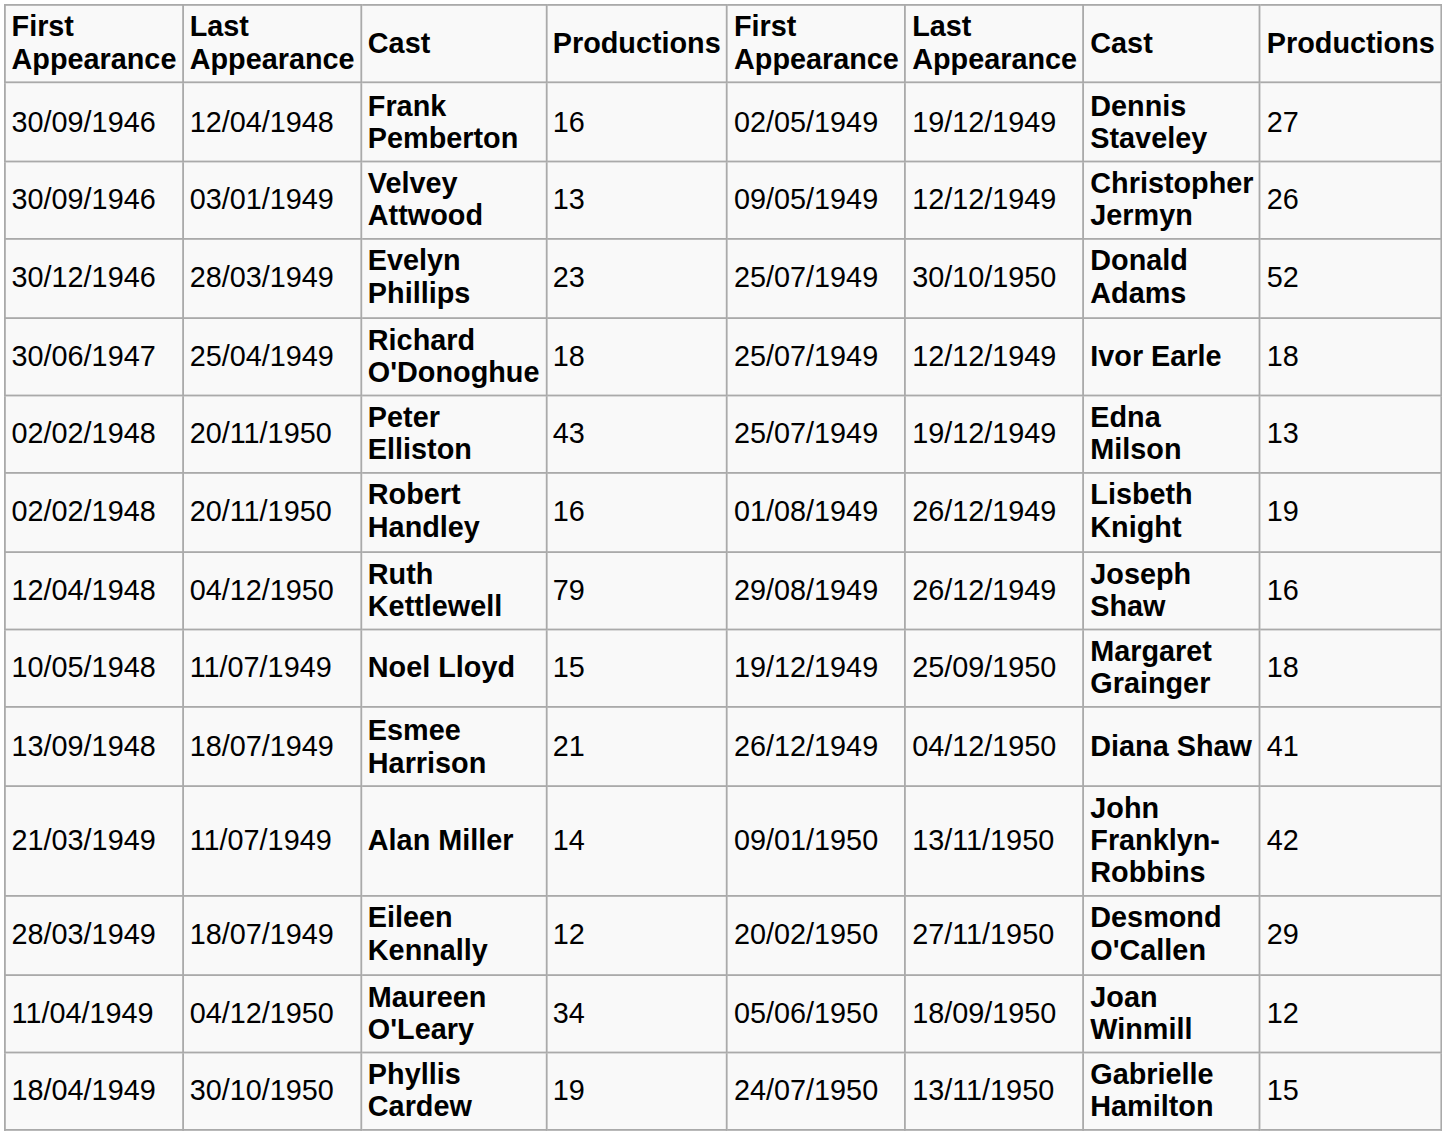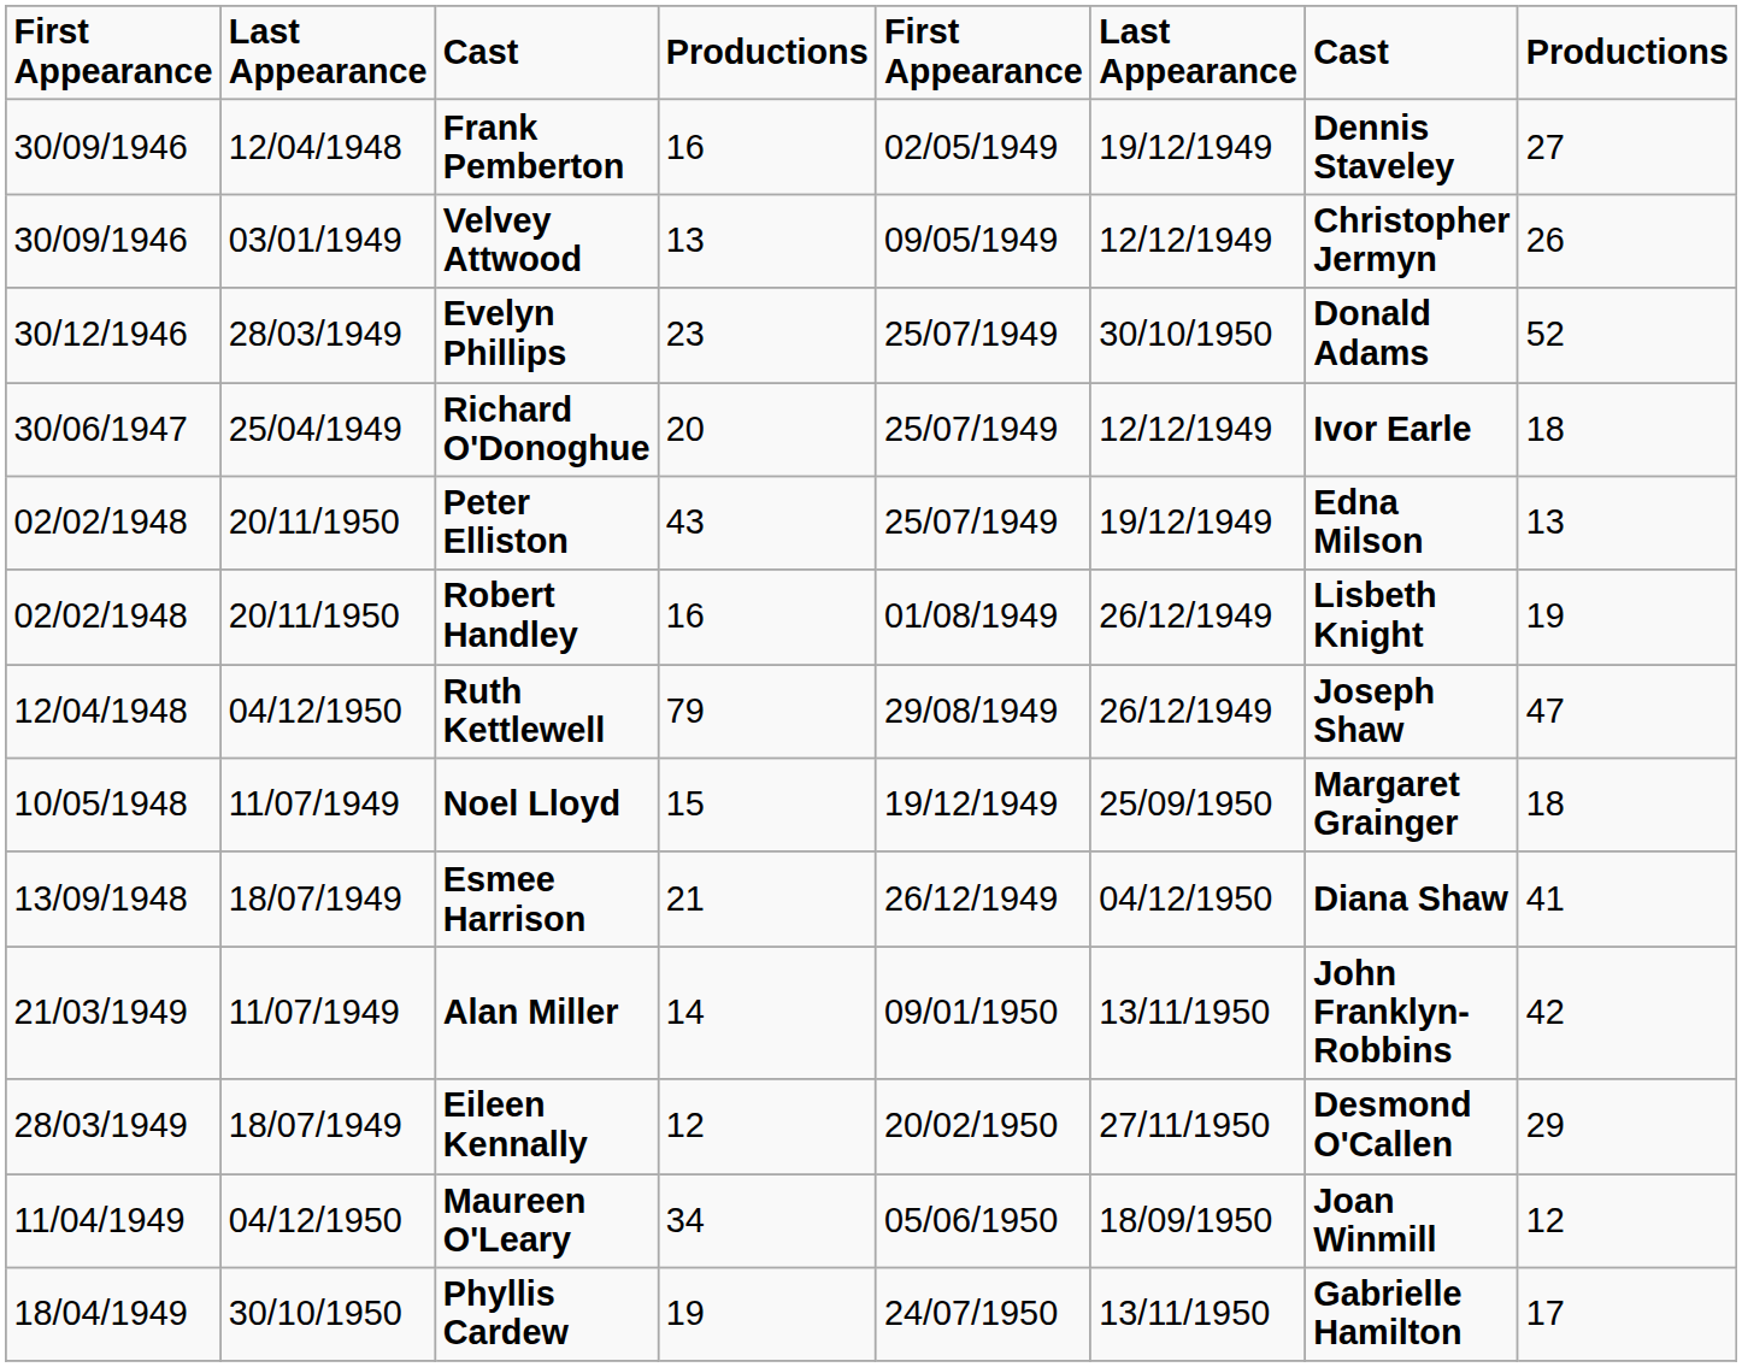Richard O'Donoghue | column 4: 18 -> 20
Ruth Kettlewell | column 8: 16 -> 47
Phyllis Cardew | column 8: 15 -> 17
